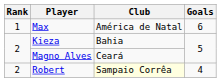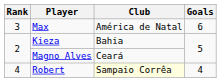Max | Rank: 1 -> 3
Robert | Rank: 2 -> 4
